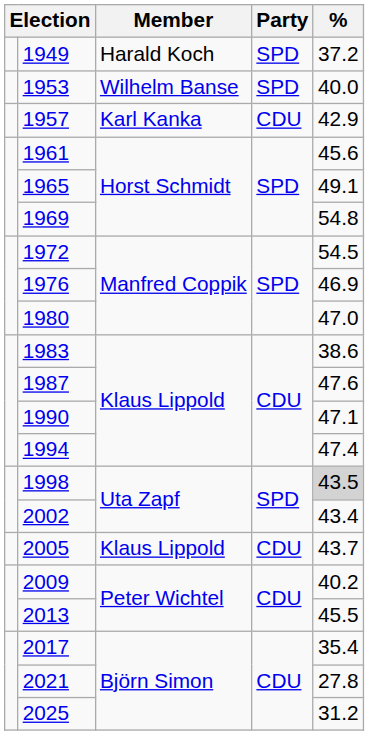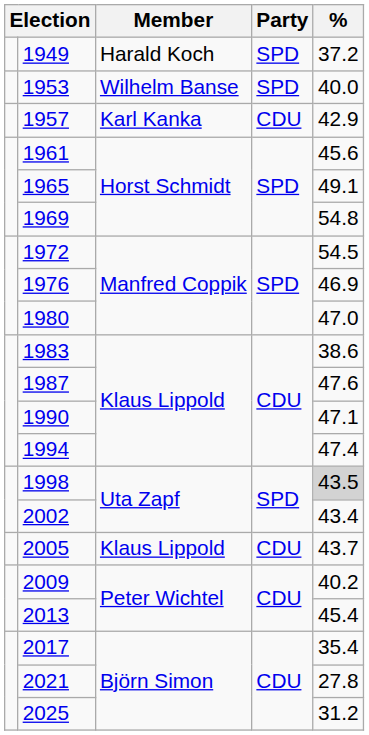2013 | %: 45.5 -> 45.4
